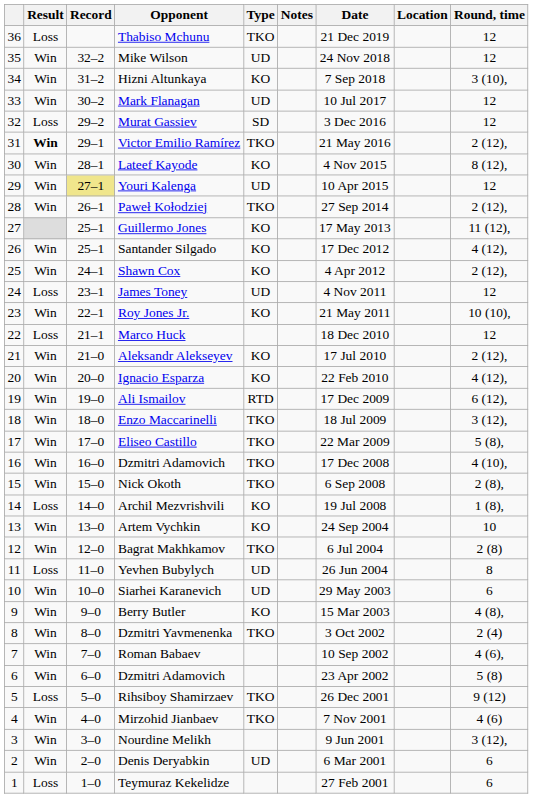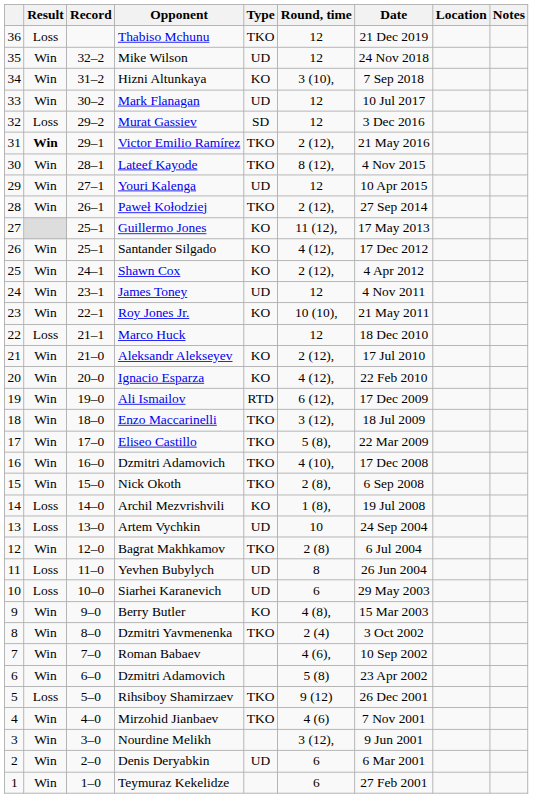columns swapped: Round, time <-> Notes
Lateef Kayode | Type: KO -> TKO
Youri Kalenga | Record: khaki background -> no background
James Toney | Result: Loss -> Win
Artem Vychkin | Result: Win -> Loss
Artem Vychkin | Type: KO -> UD
Siarhei Karanevich | Result: Win -> Loss
Teymuraz Kekelidze | Result: Loss -> Win
